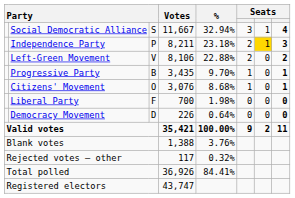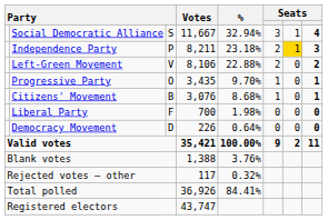Progressive Party | column 3: B -> O
Citizens' Movement | column 3: O -> B
